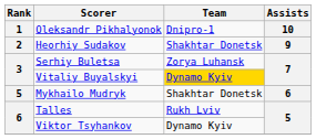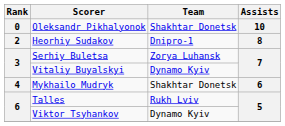Oleksandr Pikhalyonok | Rank: 1 -> 0
Oleksandr Pikhalyonok | Team: Dnipro-1 -> Shakhtar Donetsk
Heorhiy Sudakov | Team: Shakhtar Donetsk -> Dnipro-1
Heorhiy Sudakov | Assists: 9 -> 8
Vitaliy Buyalskyi | Team: gold background -> no background
Mykhailo Mudryk | Rank: 5 -> 4
